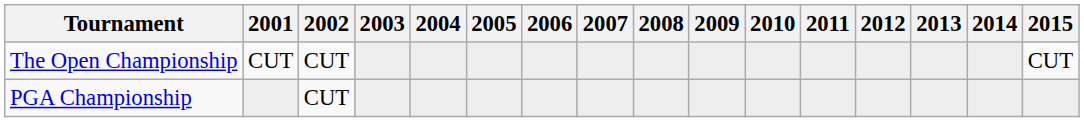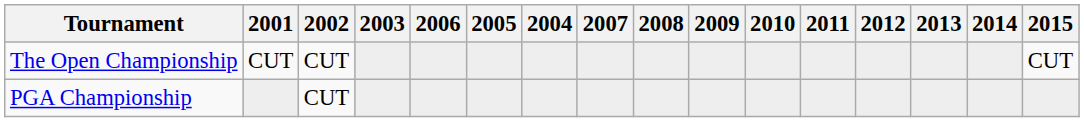columns swapped: 2004 <-> 2006
